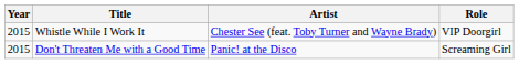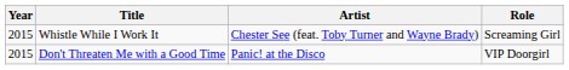Whistle While I Work It | Role: VIP Doorgirl -> Screaming Girl
Don't Threaten Me with a Good Time | Role: Screaming Girl -> VIP Doorgirl
